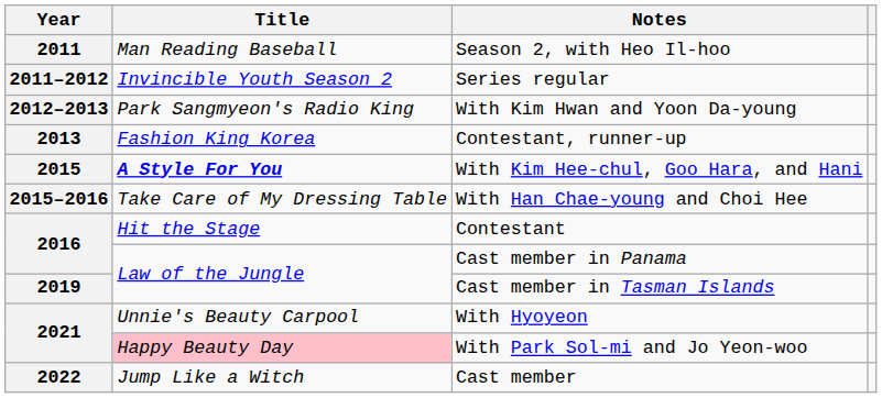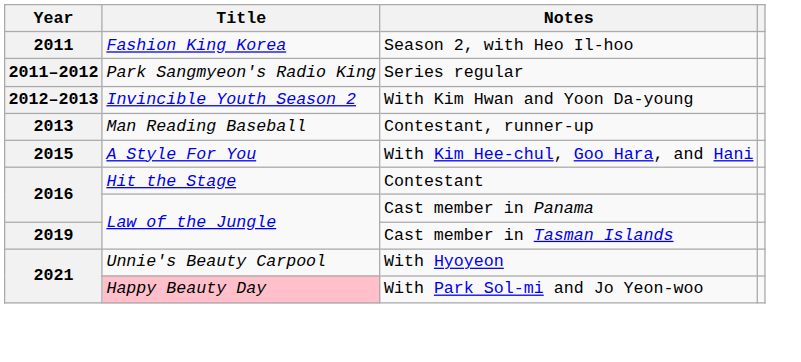Season 2, with Heo Il-hoo | Title: Man Reading Baseball -> Fashion King Korea
Series regular | Title: Invincible Youth Season 2 -> Park Sangmyeon's Radio King
With Kim Hwan and Yoon Da-young | Title: Park Sangmyeon's Radio King -> Invincible Youth Season 2
Contestant, runner-up | Title: Fashion King Korea -> Man Reading Baseball
With Kim Hee-chul, Goo Hara, and Hani | Title: bold -> normal
- row: 2015–2016 | Take Care of My Dressing Table | With Han Chae-young and Choi Hee
- row: 2022 | Jump Like a Witch | Cast member
